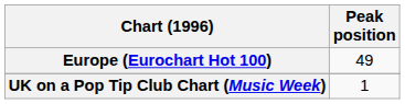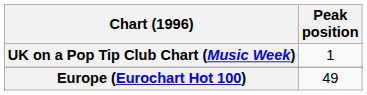rows swapped: Europe (Eurochart Hot 100) <-> UK on a Pop Tip Club Chart (Music Week)
